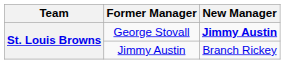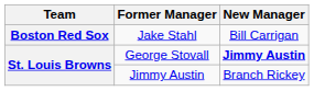+ row: Boston Red Sox | Jake Stahl | Bill Carrigan
